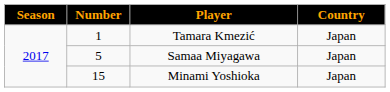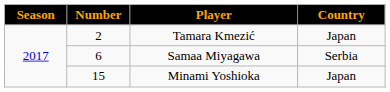Tamara Kmezić | Number: 1 -> 2
Samaa Miyagawa | Number: 5 -> 6
Samaa Miyagawa | Country: Japan -> Serbia
